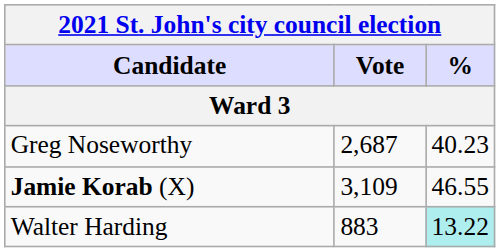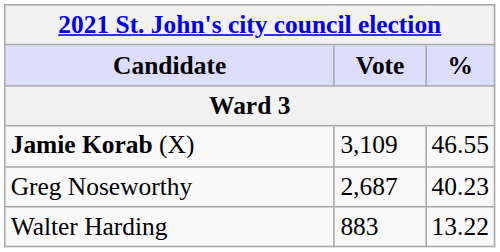rows swapped: Jamie Korab (X) <-> Greg Noseworthy
Walter Harding | %: paleturquoise background -> no background
